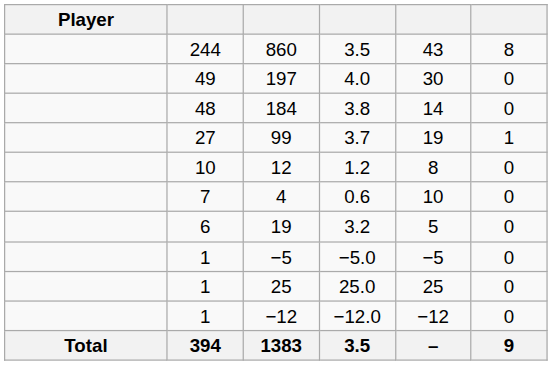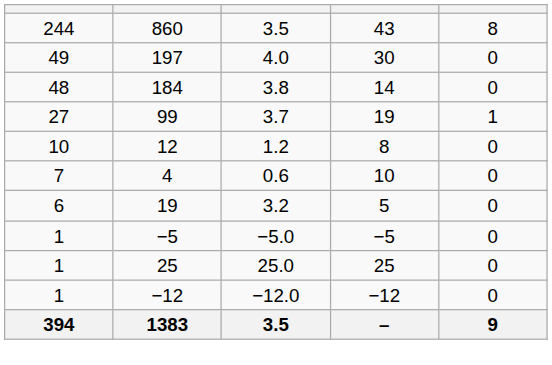- column: Player | Total
